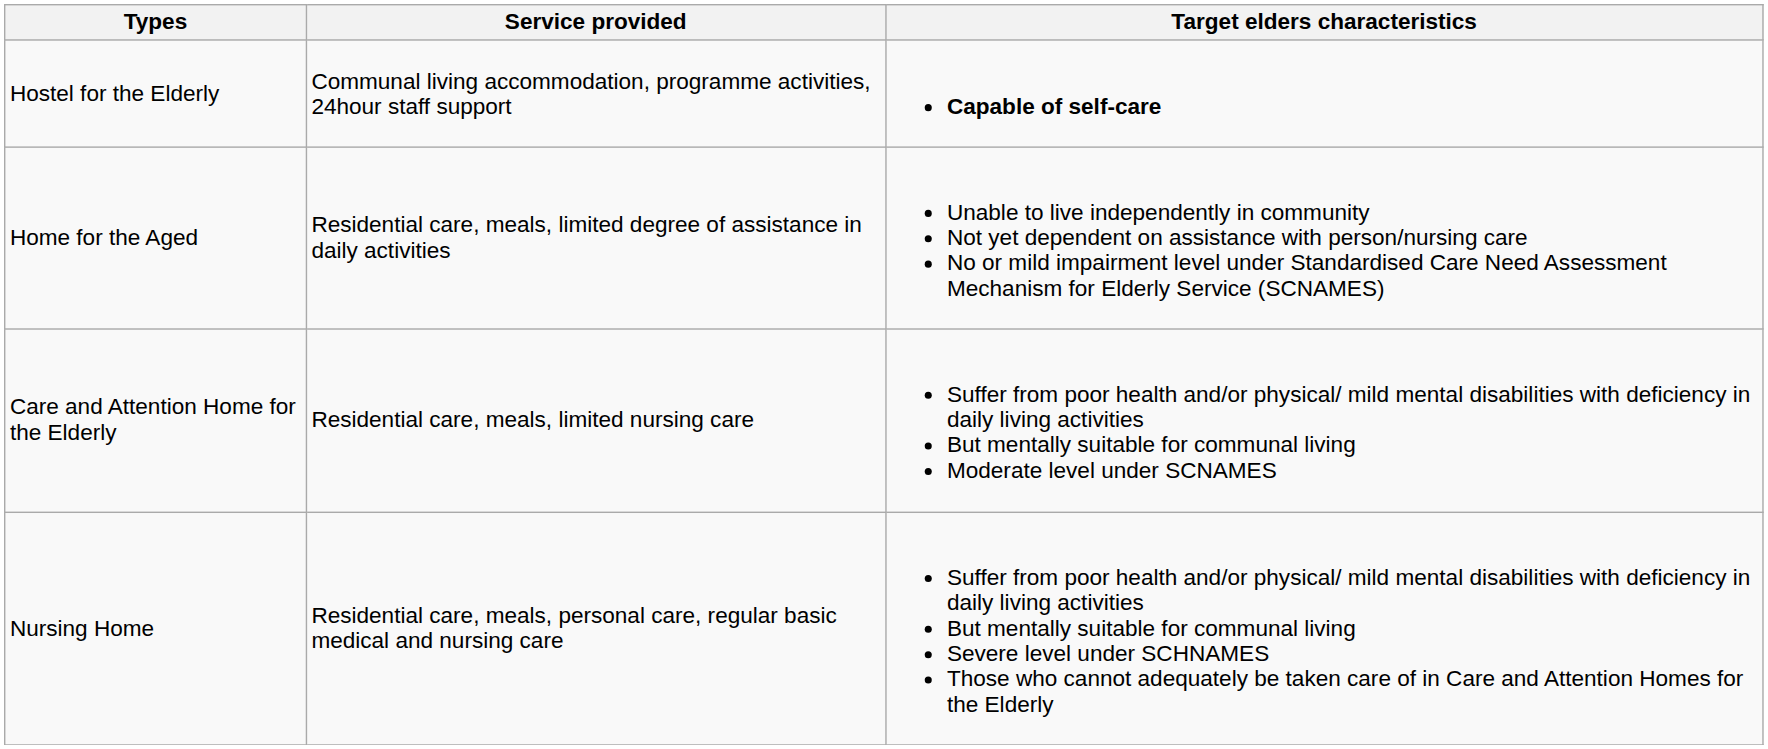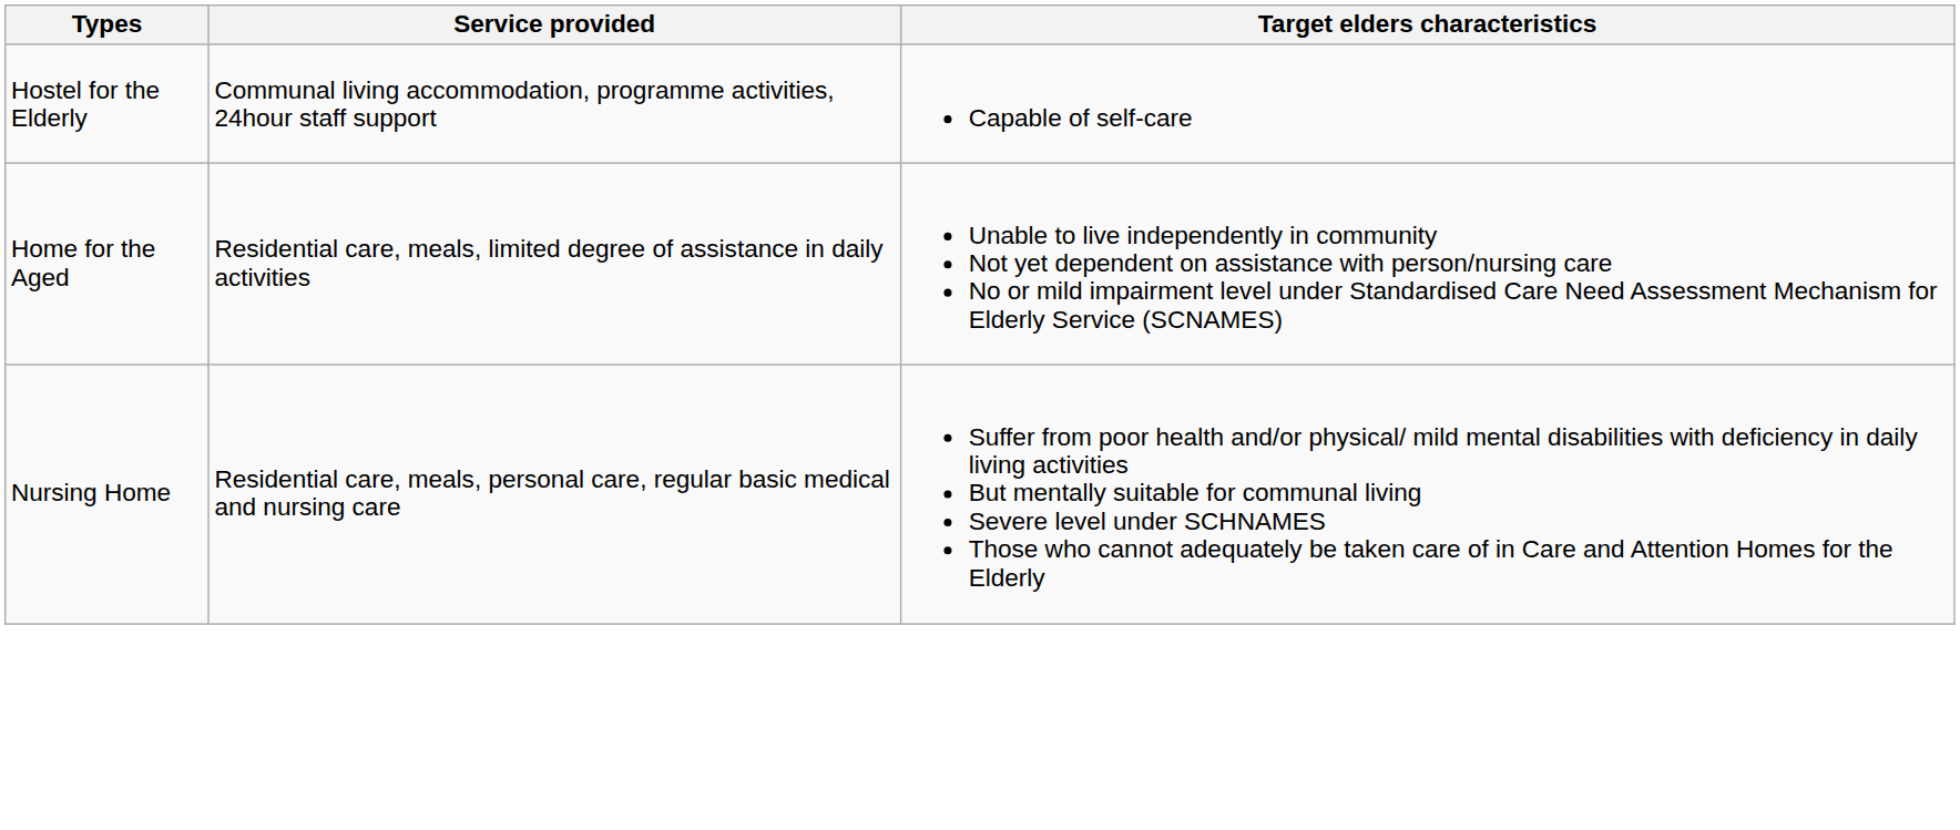Hostel for the Elderly | Target elders characteristics: bold -> normal
- row: Care and Attention Home for the Elderly | Residential care, meals, limited nursing care | Suffer from poor health and/or physical/ mild mental disabilities with deficiency in daily living activities But mentally suitable for communal living Moderate level under SCNAMES
